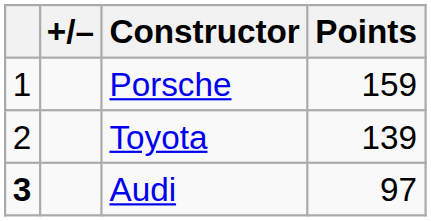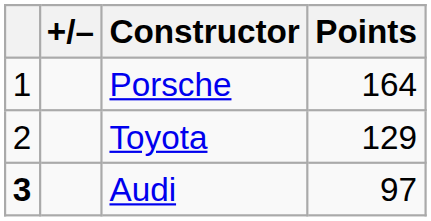Porsche | Points: 159 -> 164
Toyota | Points: 139 -> 129
